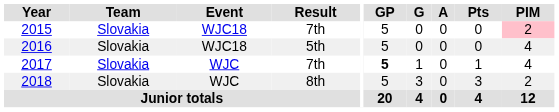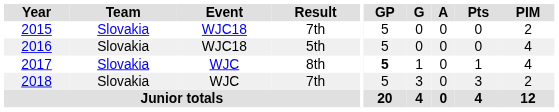2015 | PIM: pink background -> no background
2017 | Result: 7th -> 8th
2018 | Result: 8th -> 7th
